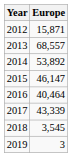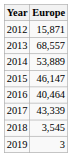2014 | Europe: 53,892 -> 53,889
